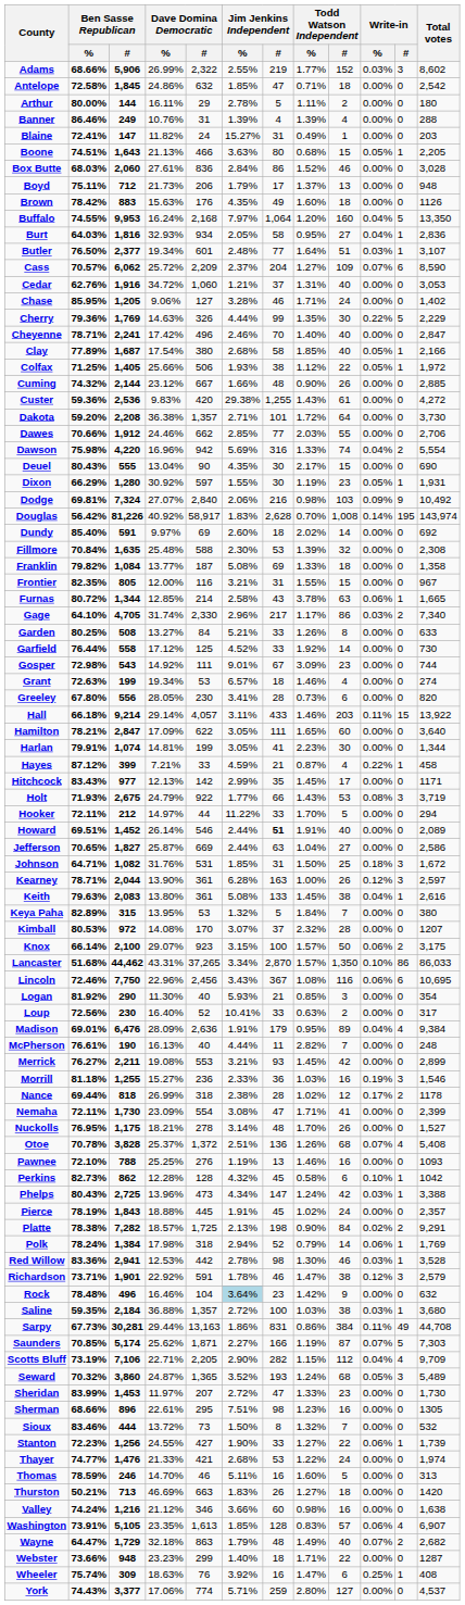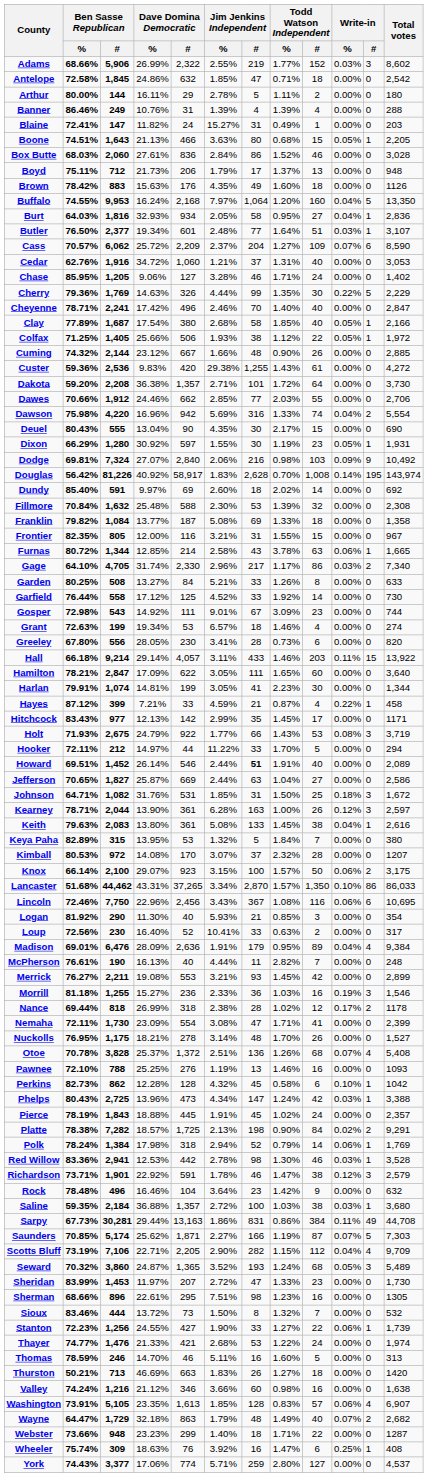Fillmore | Ben Sasse Republican / #: 1,635 -> 1,632
Rock | Jim Jenkins Independent / %: lightblue background -> no background
